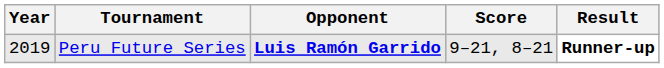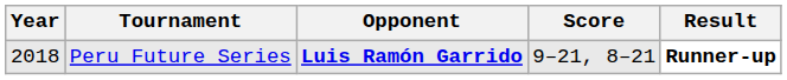Peru Future Series | Year: 2019 -> 2018
